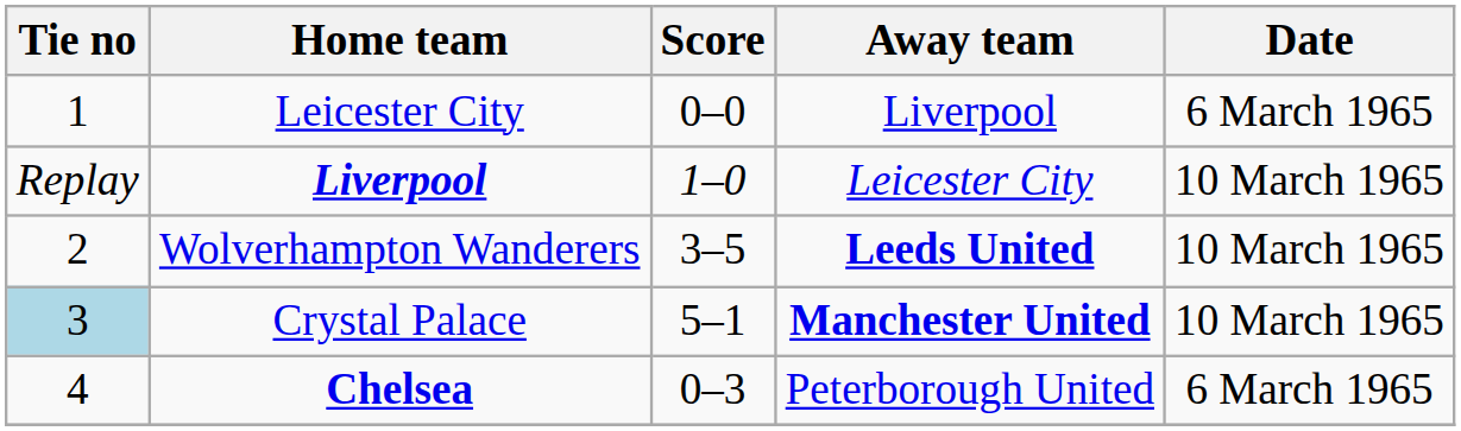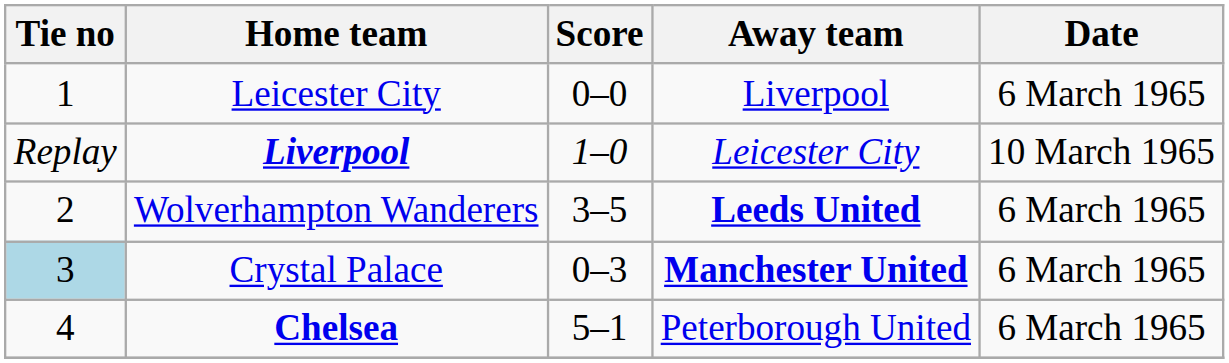Wolverhampton Wanderers | Date: 10 March 1965 -> 6 March 1965
Crystal Palace | Score: 5–1 -> 0–3
Crystal Palace | Date: 10 March 1965 -> 6 March 1965
Chelsea | Score: 0–3 -> 5–1
